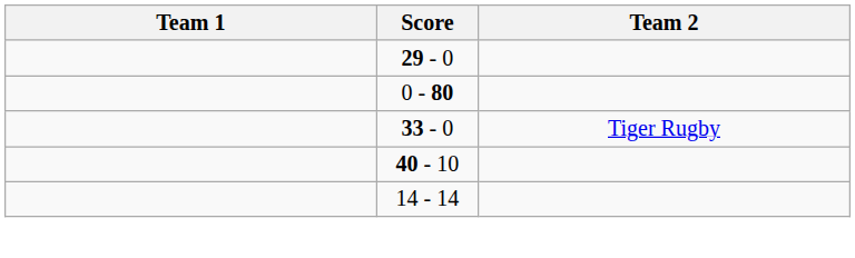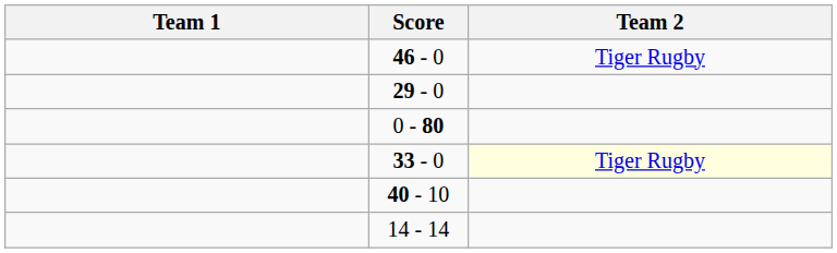+ row: 46 - 0 | Tiger Rugby
33 - 0 | Team 2: no background -> lightyellow background
